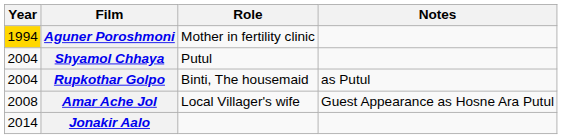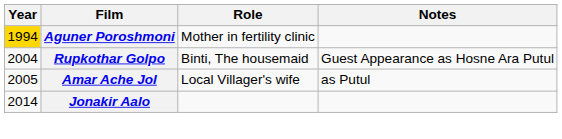- row: 2004 | Shyamol Chhaya | Putul
Rupkothar Golpo | Notes: as Putul -> Guest Appearance as Hosne Ara Putul
Amar Ache Jol | Year: 2008 -> 2005
Amar Ache Jol | Notes: Guest Appearance as Hosne Ara Putul -> as Putul
